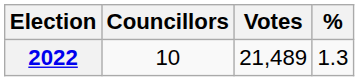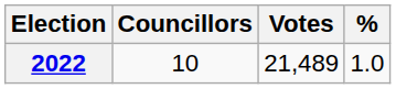2022 | %: 1.3 -> 1.0
